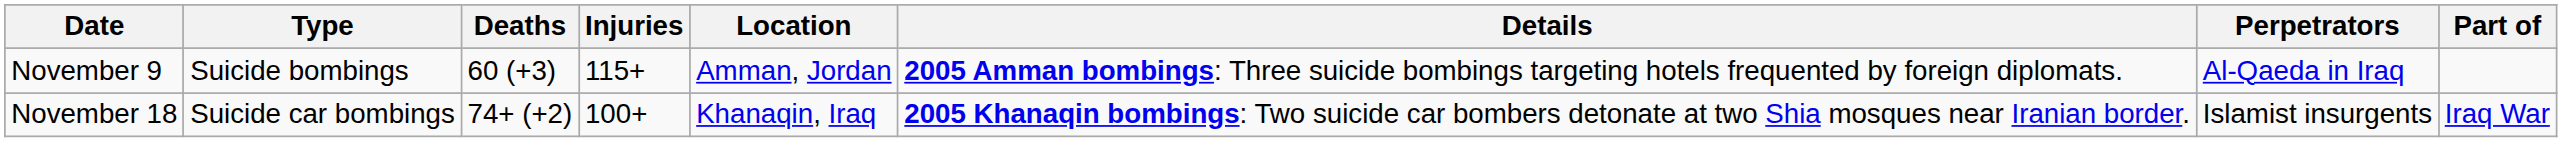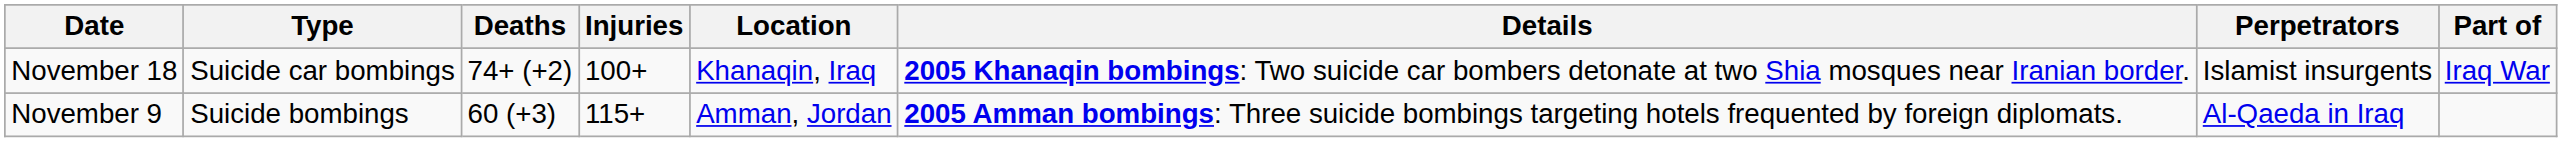rows swapped: November 9 <-> November 18
